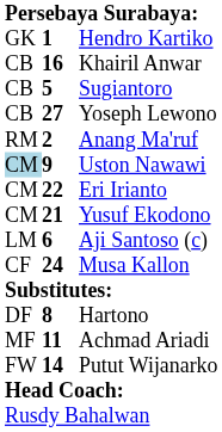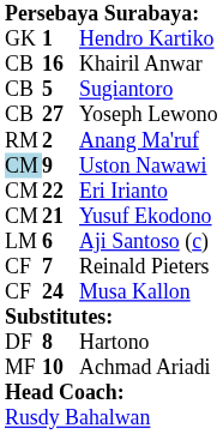+ row: CF | 7 | Reinald Pieters
Achmad Ariadi | column 2: 11 -> 10
- row: FW | 14 | Putut Wijanarko
